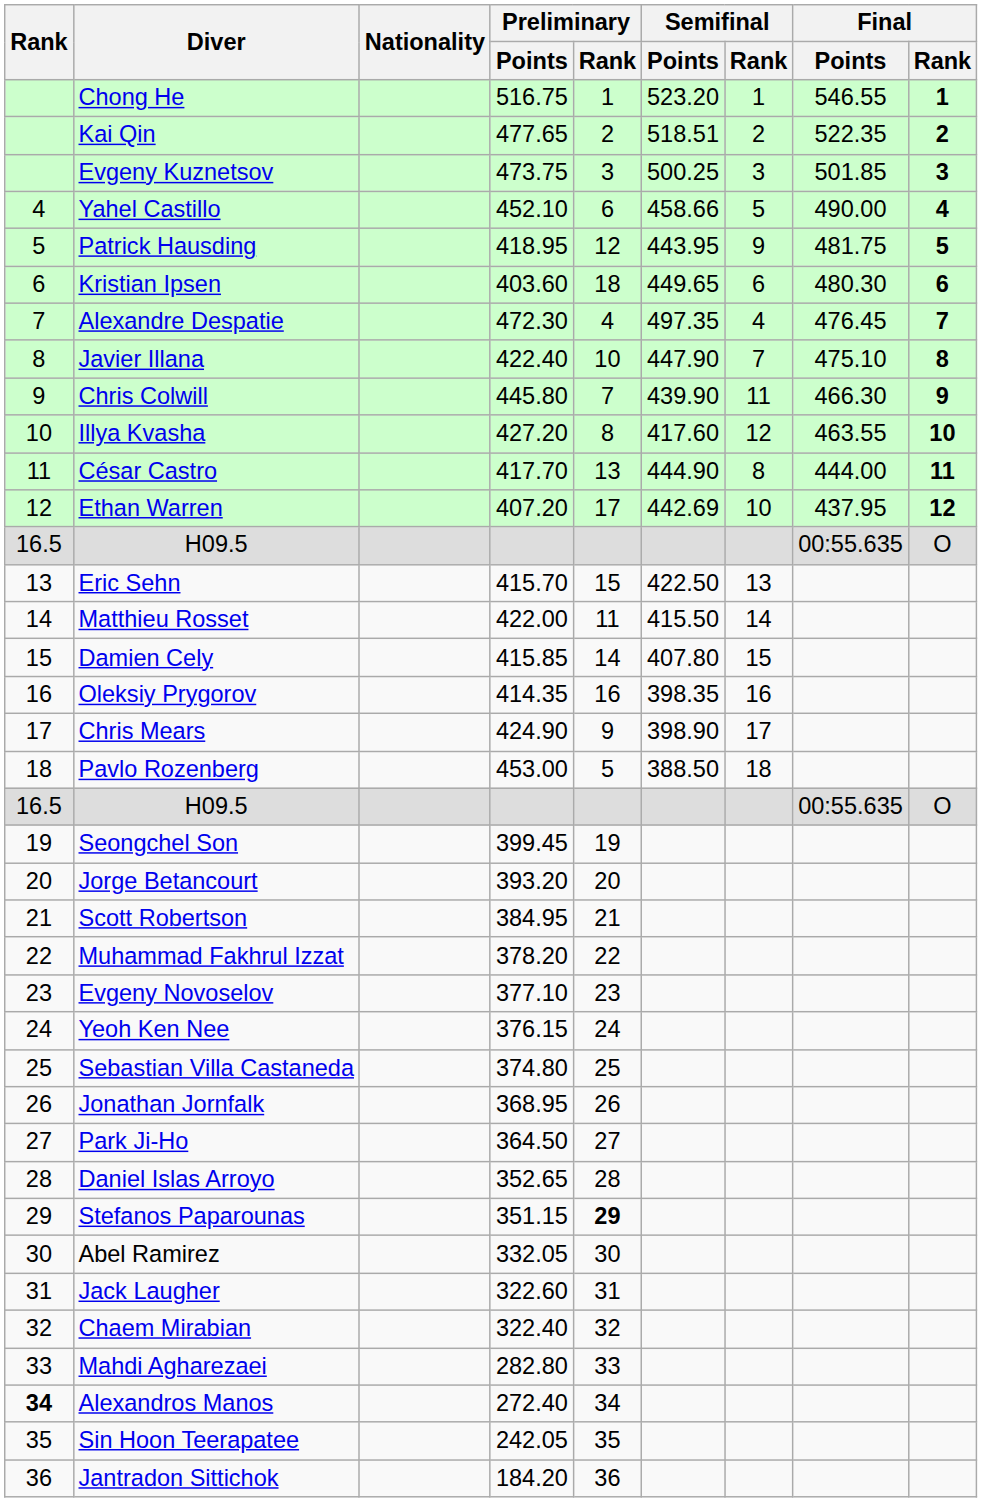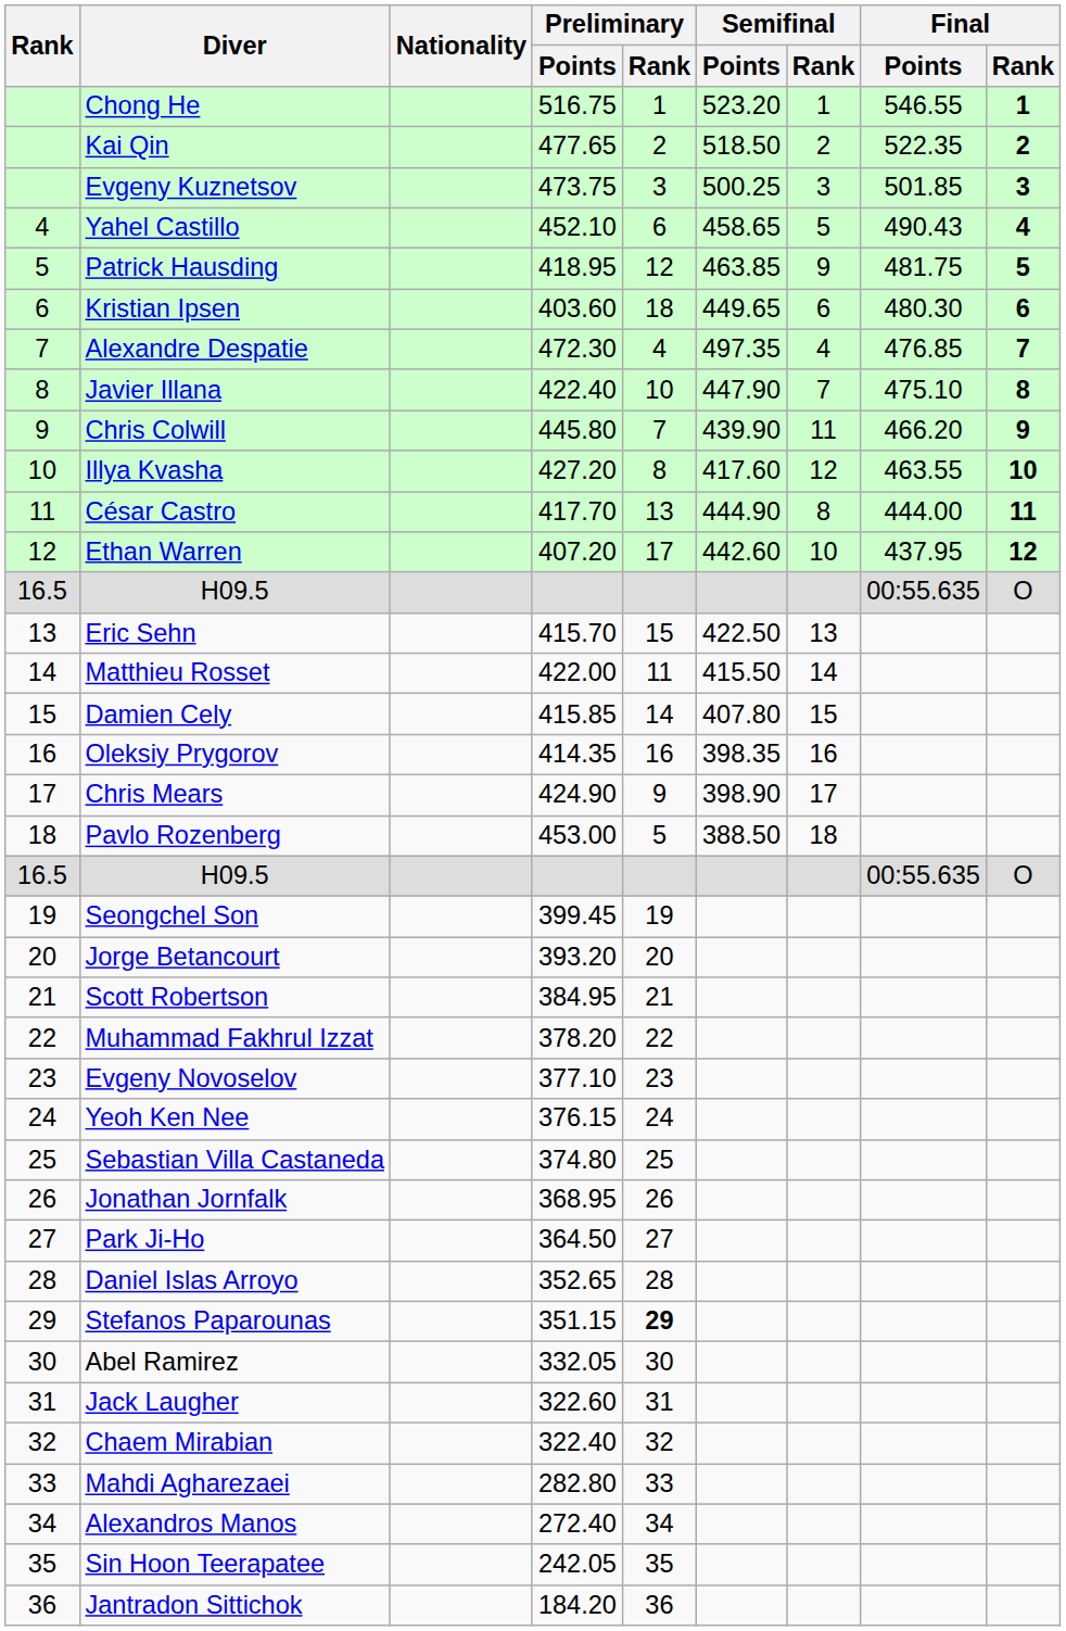Kai Qin | Semifinal / Points: 518.51 -> 518.50
Yahel Castillo | Semifinal / Points: 458.66 -> 458.65
Yahel Castillo | Final / Points: 490.00 -> 490.43
Patrick Hausding | Semifinal / Points: 443.95 -> 463.85
Alexandre Despatie | Final / Points: 476.45 -> 476.85
Chris Colwill | Final / Points: 466.30 -> 466.20
Ethan Warren | Semifinal / Points: 442.69 -> 442.60
Alexandros Manos | Rank: bold -> normal
